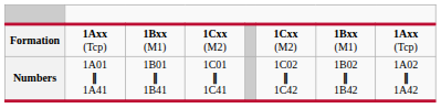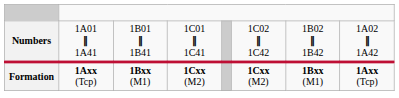rows swapped: Formation <-> Numbers
